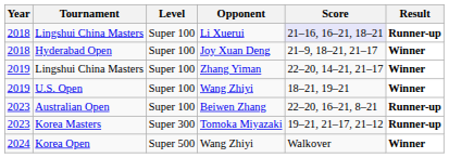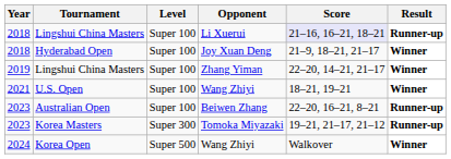U.S. Open | Year: 2019 -> 2021
